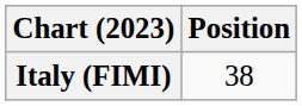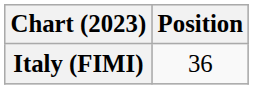Italy (FIMI) | Position: 38 -> 36
